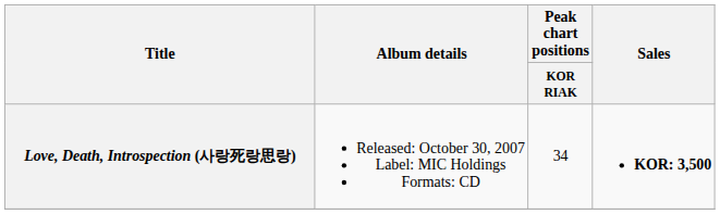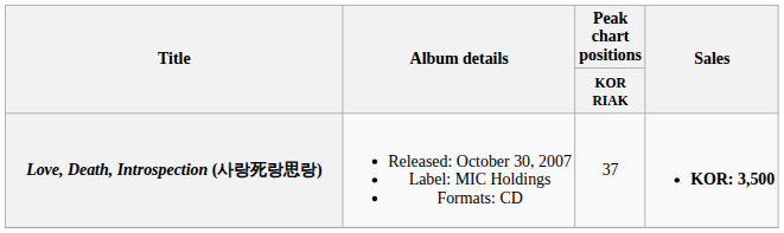Love, Death, Introspection (사랑死랑思랑) | Peak chart positions / KOR RIAK: 34 -> 37
